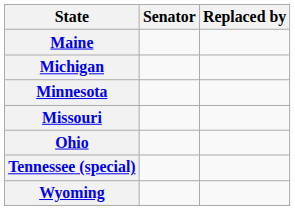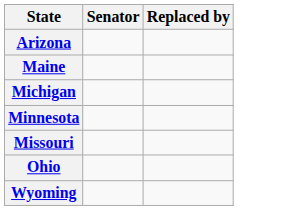+ row: Arizona
- row: Tennessee (special)
